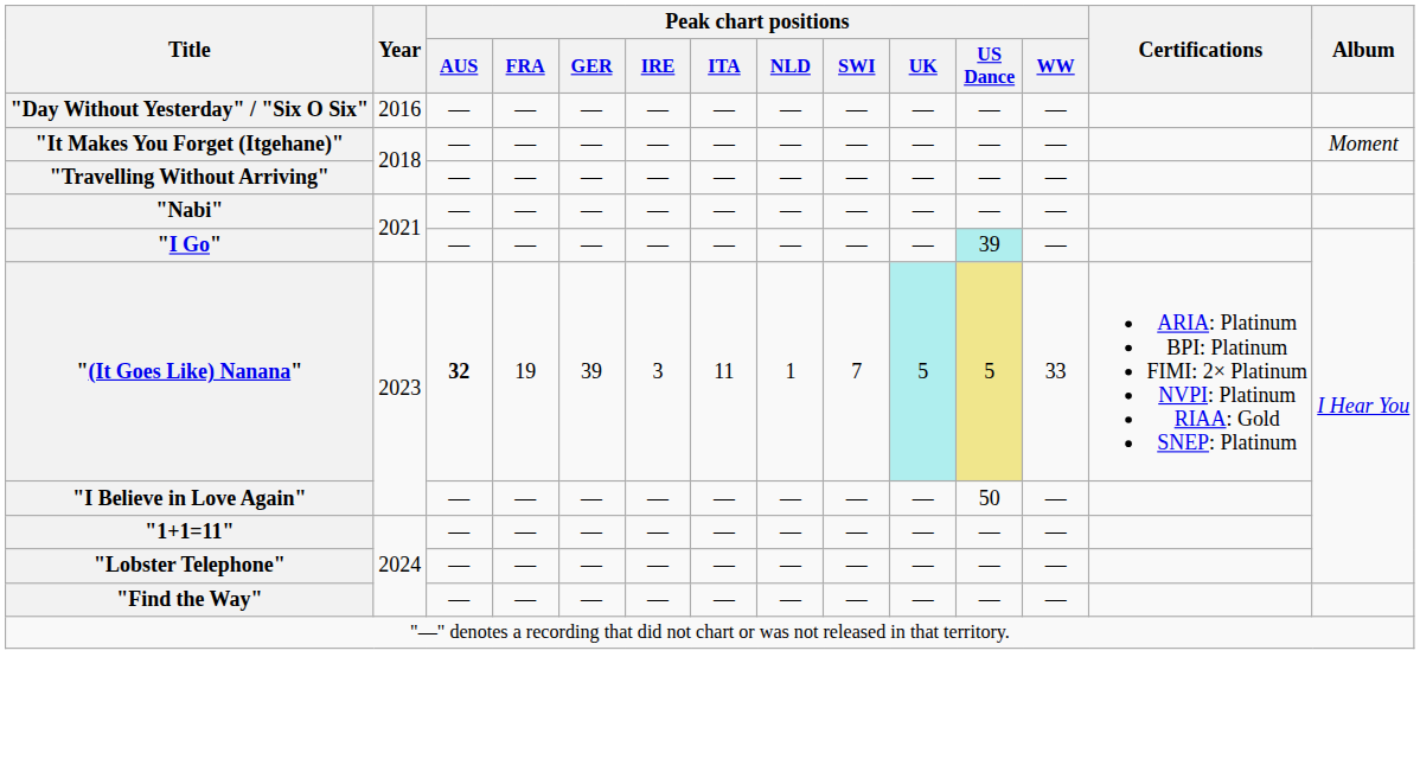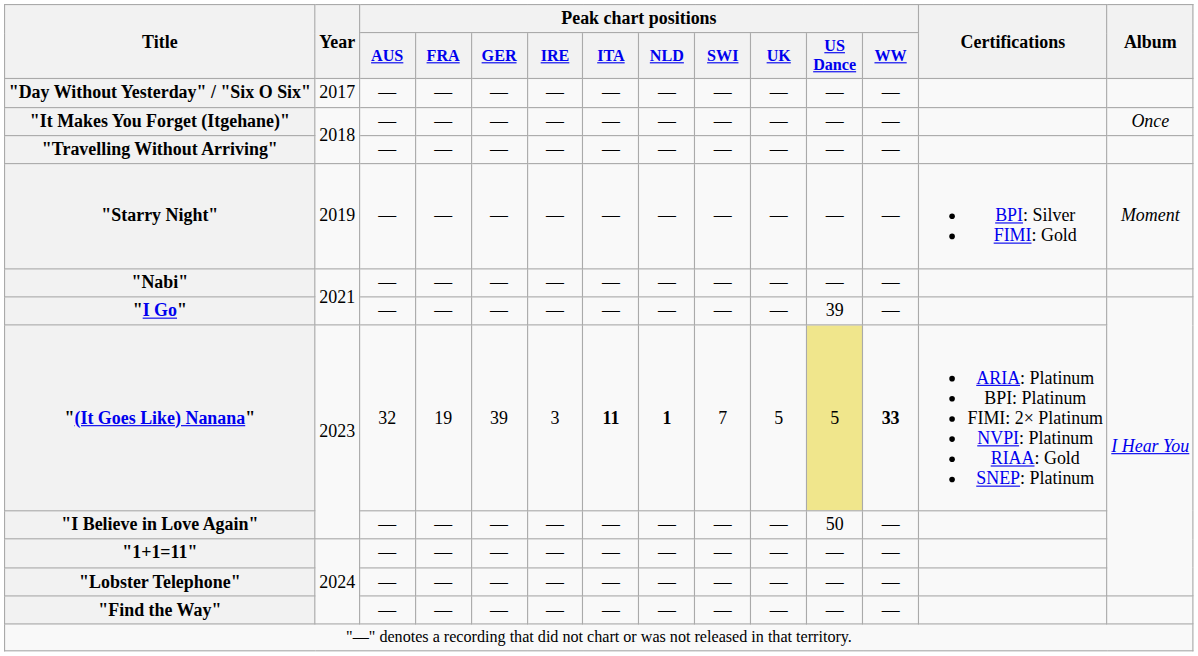"Day Without Yesterday" / "Six O Six" | Year: 2016 -> 2017
"It Makes You Forget (Itgehane)" | Album: Moment -> Once
+ row: "Starry Night" | 2019 | — | — | — | — | — | — | — | — | — | — | BPI: Silver FIMI: Gold | Moment
"I Go" | Peak chart positions / US Dance: paleturquoise background -> no background
"(It Goes Like) Nanana" | Peak chart positions / AUS: bold -> normal
"(It Goes Like) Nanana" | Peak chart positions / ITA: normal -> bold
"(It Goes Like) Nanana" | Peak chart positions / NLD: normal -> bold
"(It Goes Like) Nanana" | Peak chart positions / UK: paleturquoise background -> no background
"(It Goes Like) Nanana" | Peak chart positions / WW: normal -> bold
